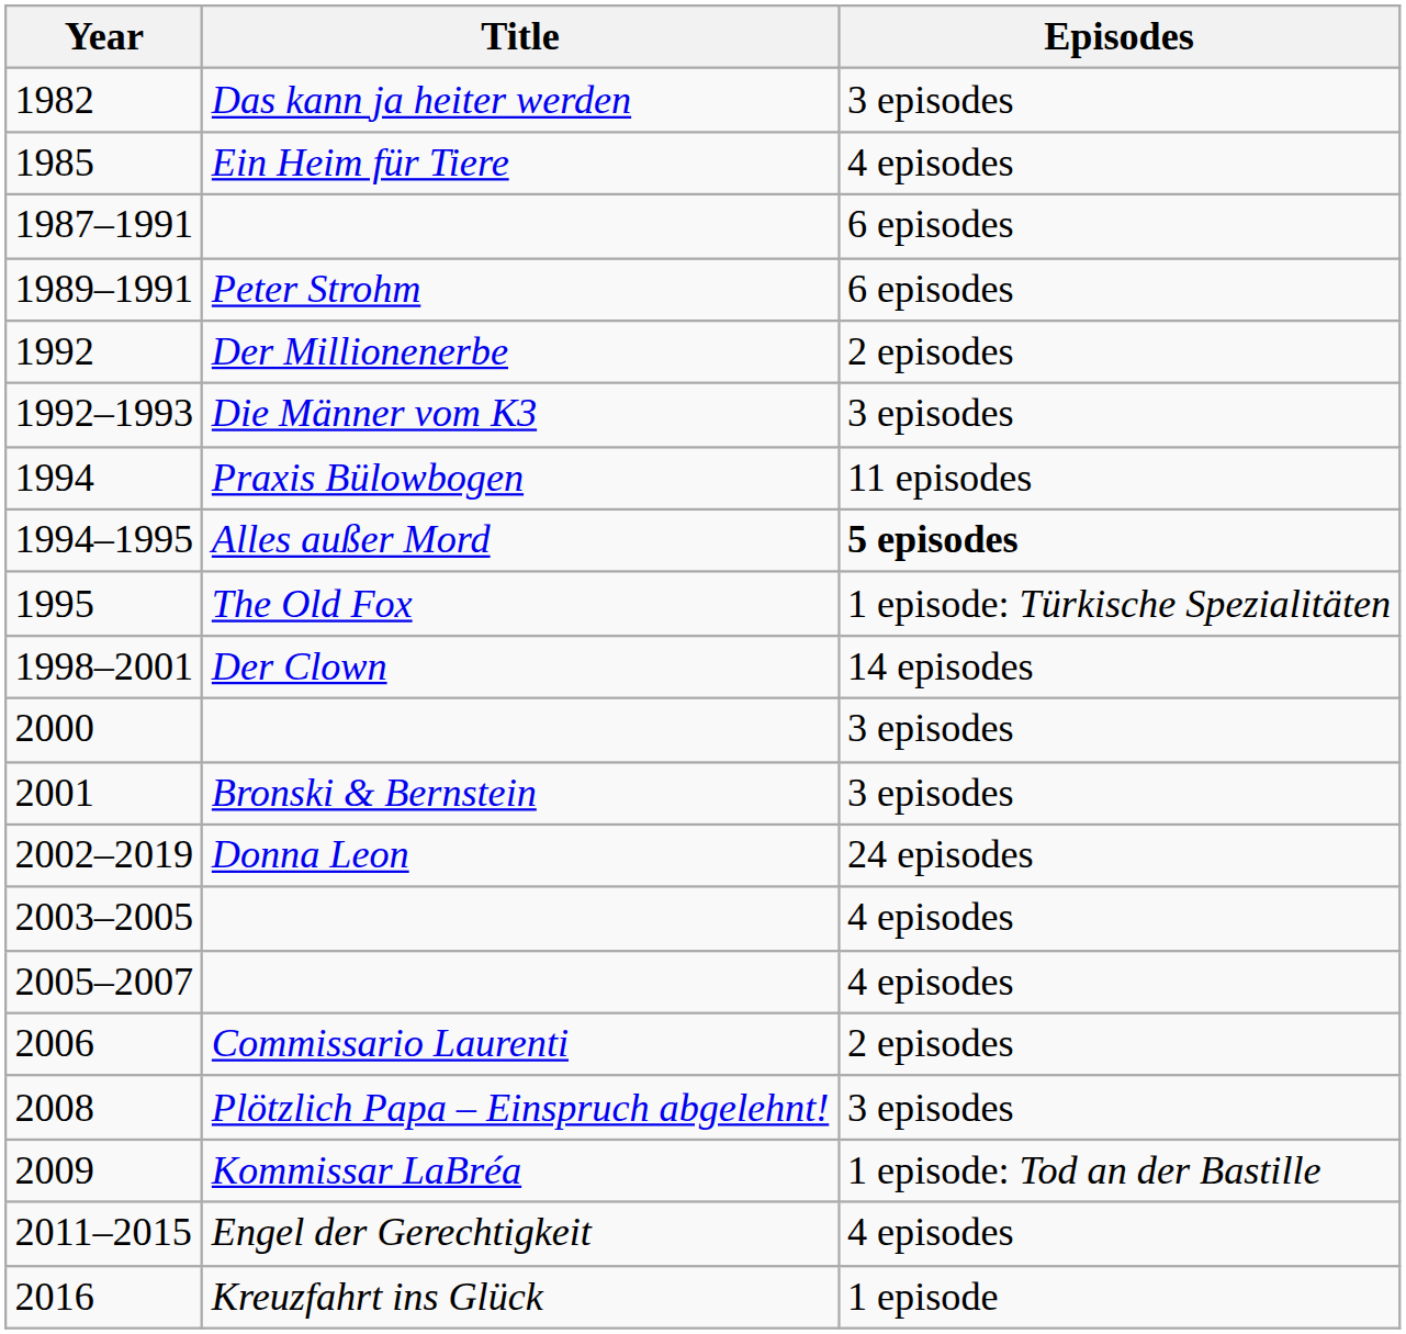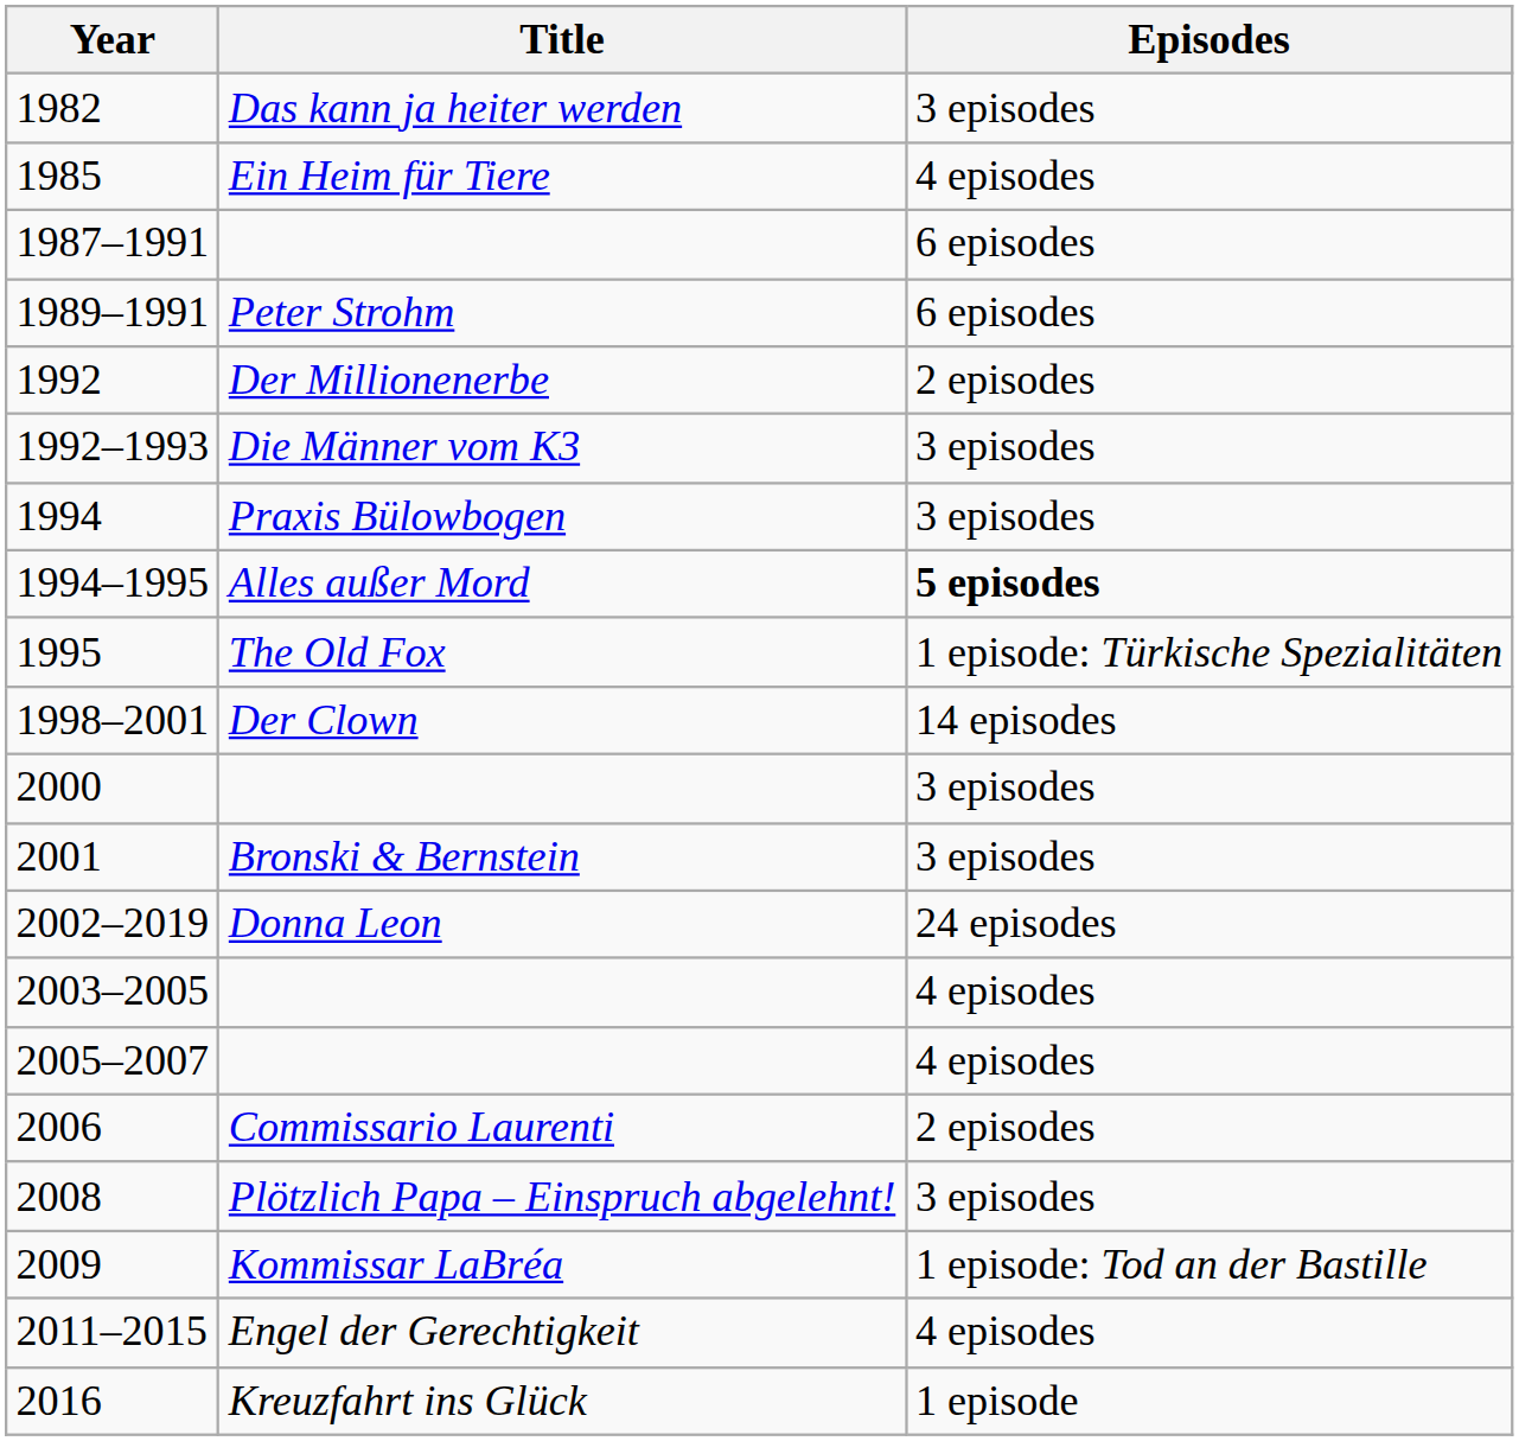1994 | Episodes: 11 episodes -> 3 episodes
